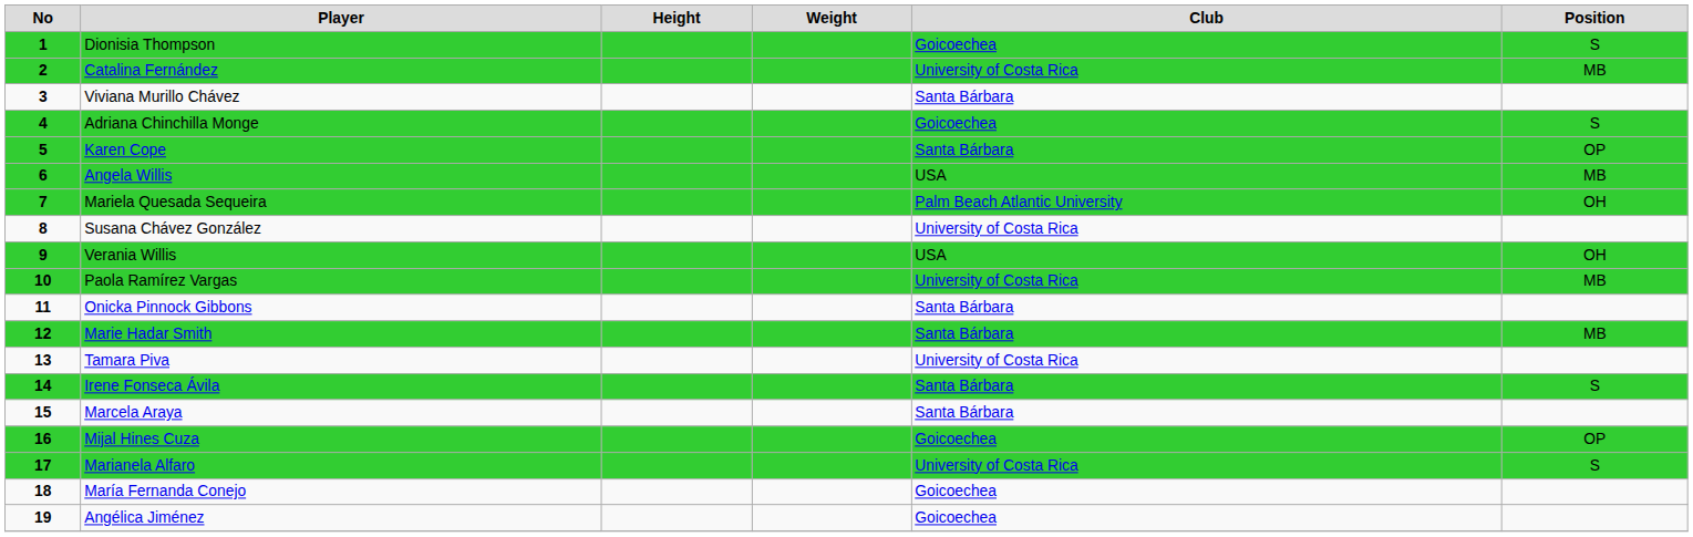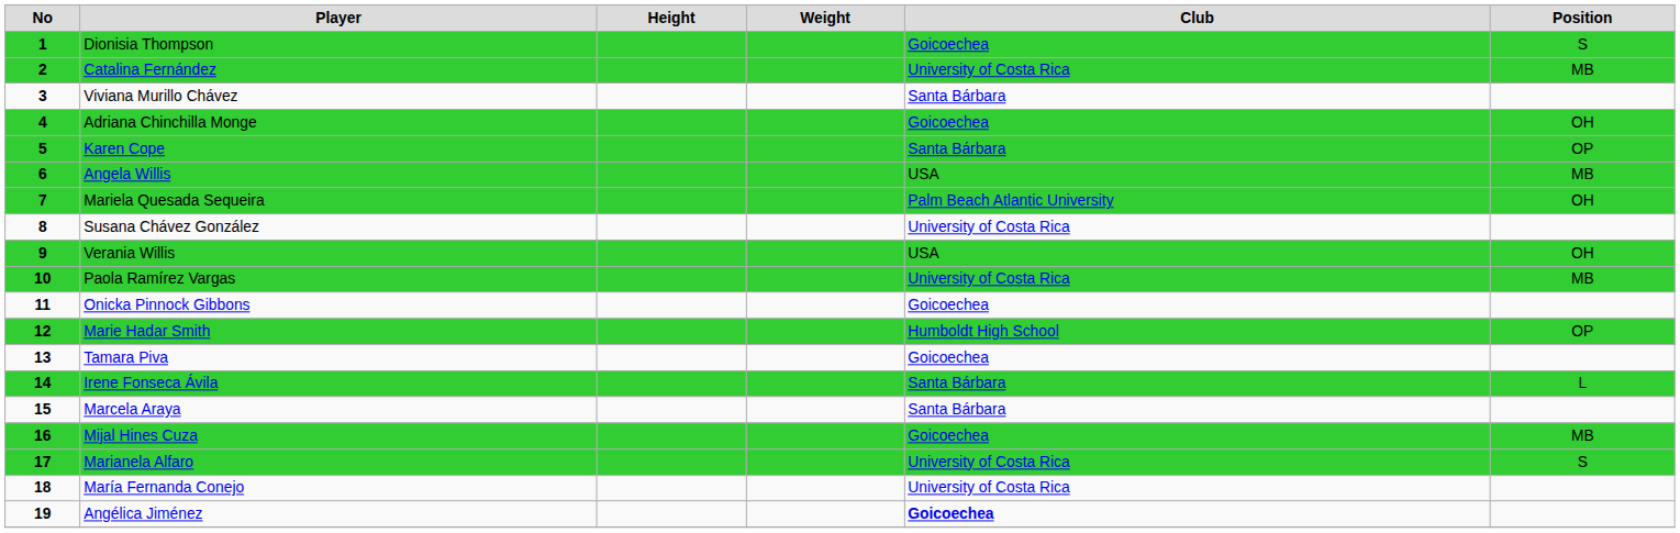Adriana Chinchilla Monge | Position: S -> OH
Onicka Pinnock Gibbons | Club: Santa Bárbara -> Goicoechea
Marie Hadar Smith | Club: Santa Bárbara -> Humboldt High School
Marie Hadar Smith | Position: MB -> OP
Tamara Piva | Club: University of Costa Rica -> Goicoechea
Irene Fonseca Ávila | Position: S -> L
Mijal Hines Cuza | Position: OP -> MB
María Fernanda Conejo | Club: Goicoechea -> University of Costa Rica
Angélica Jiménez | Club: normal -> bold
